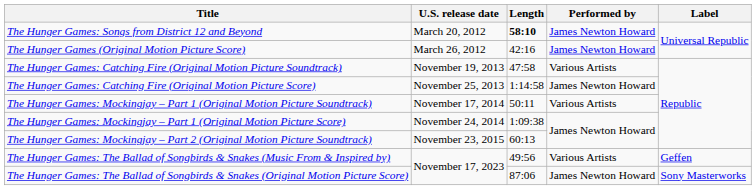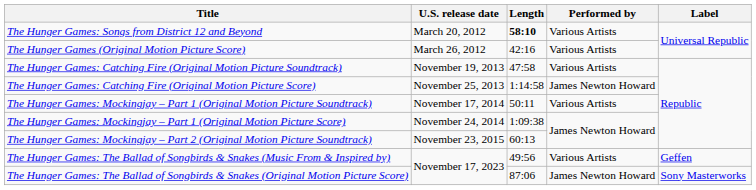The Hunger Games: Songs from District 12 and Beyond | Performed by: James Newton Howard -> Various Artists
The Hunger Games (Original Motion Picture Score) | Performed by: James Newton Howard -> Various Artists
